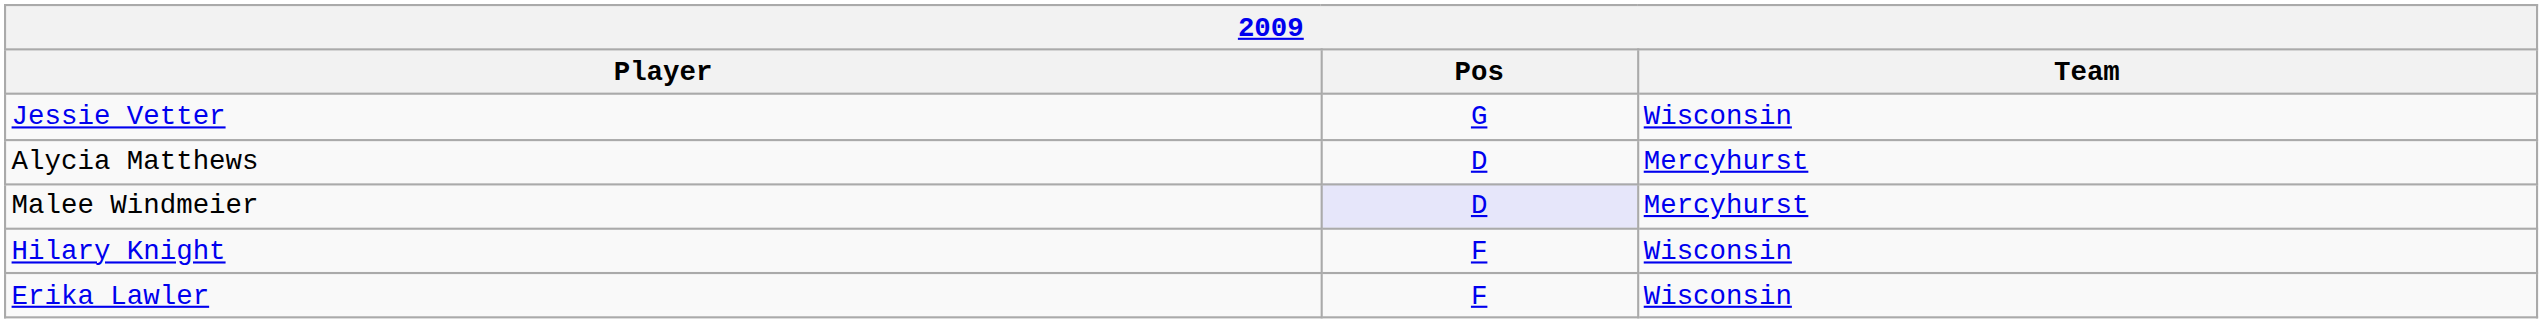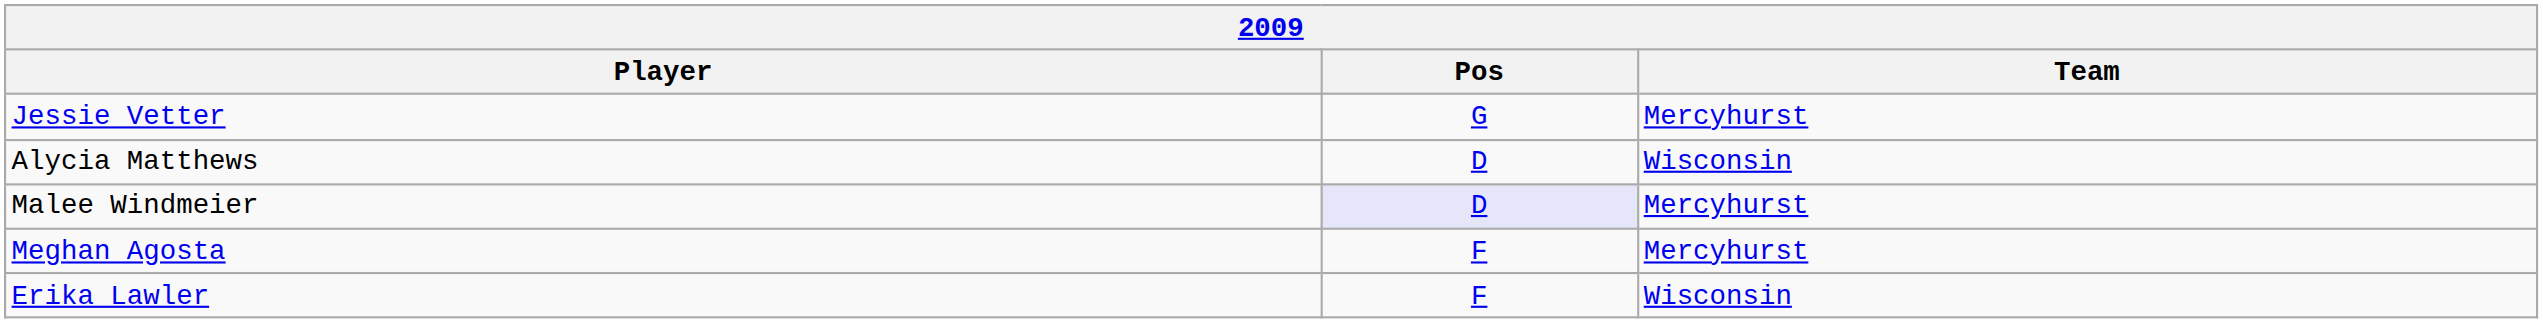Jessie Vetter | Team: Wisconsin -> Mercyhurst
Alycia Matthews | Team: Mercyhurst -> Wisconsin
+ row: Meghan Agosta | F | Mercyhurst
- row: Hilary Knight | F | Wisconsin
